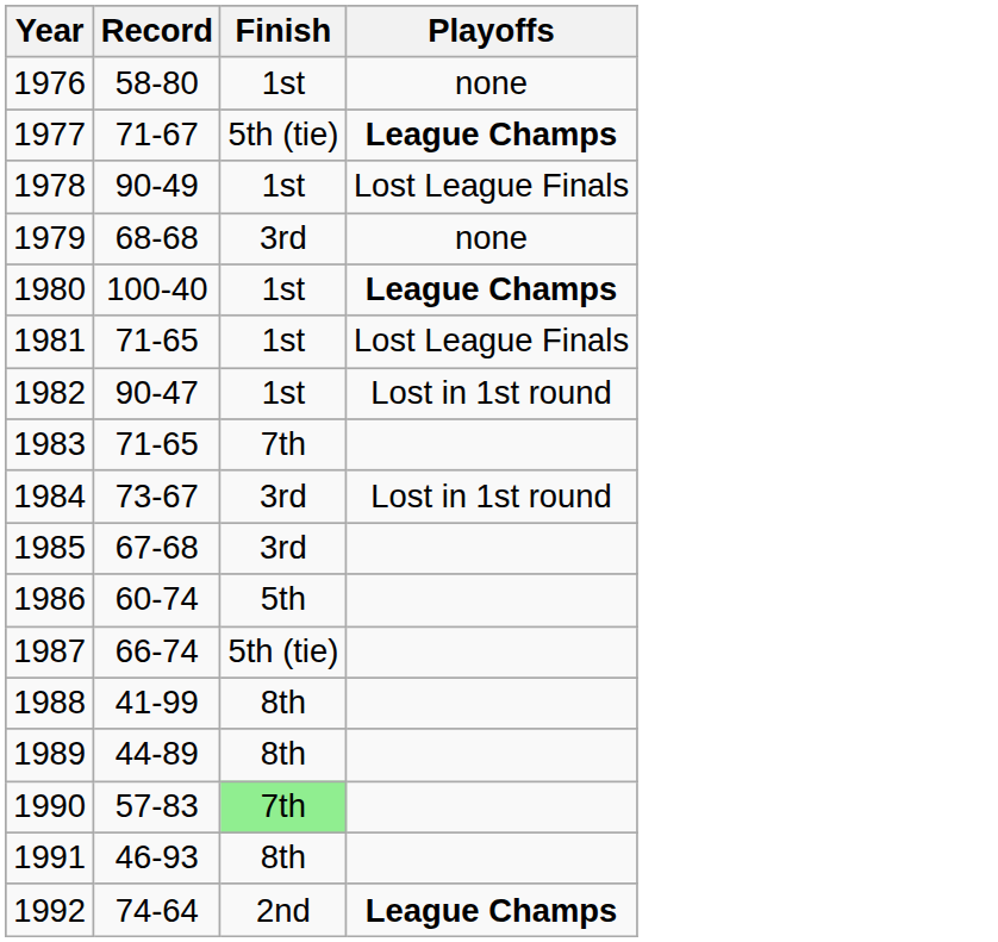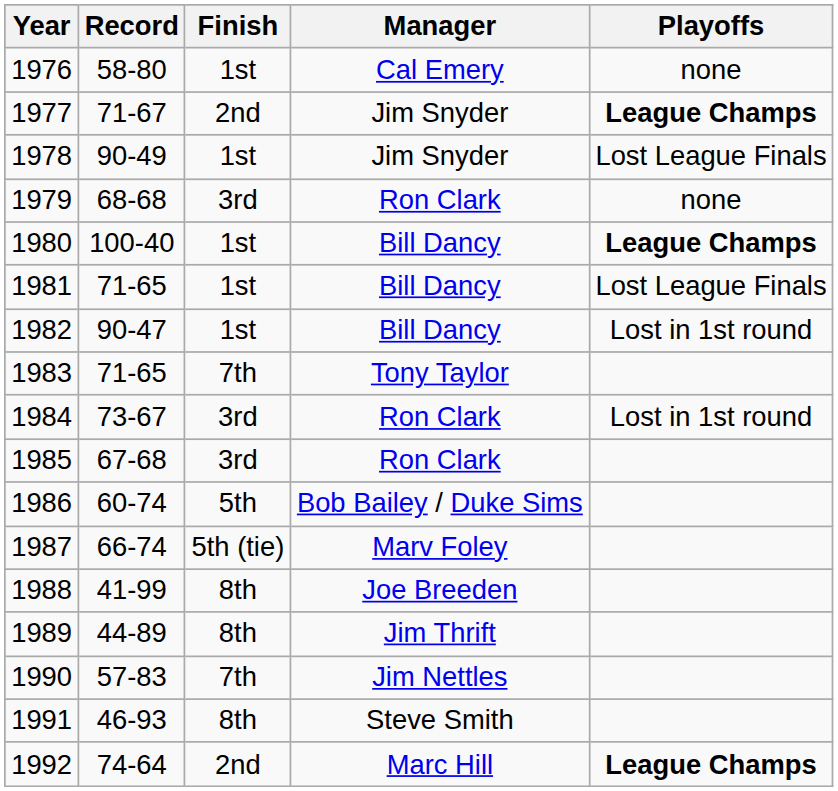+ column: Manager | Cal Emery | Jim Snyder | Jim Snyder | Ron Clark | Bill Dancy | Bill Dancy | Bill Dancy | Tony Taylor | Ron Clark | Ron Clark | Bob Bailey / Duke Sims | Marv Foley | Joe Breeden | Jim Thrift | Jim Nettles | Steve Smith | Marc Hill
1977 | Finish: 5th (tie) -> 2nd
1990 | Finish: lightgreen background -> no background
